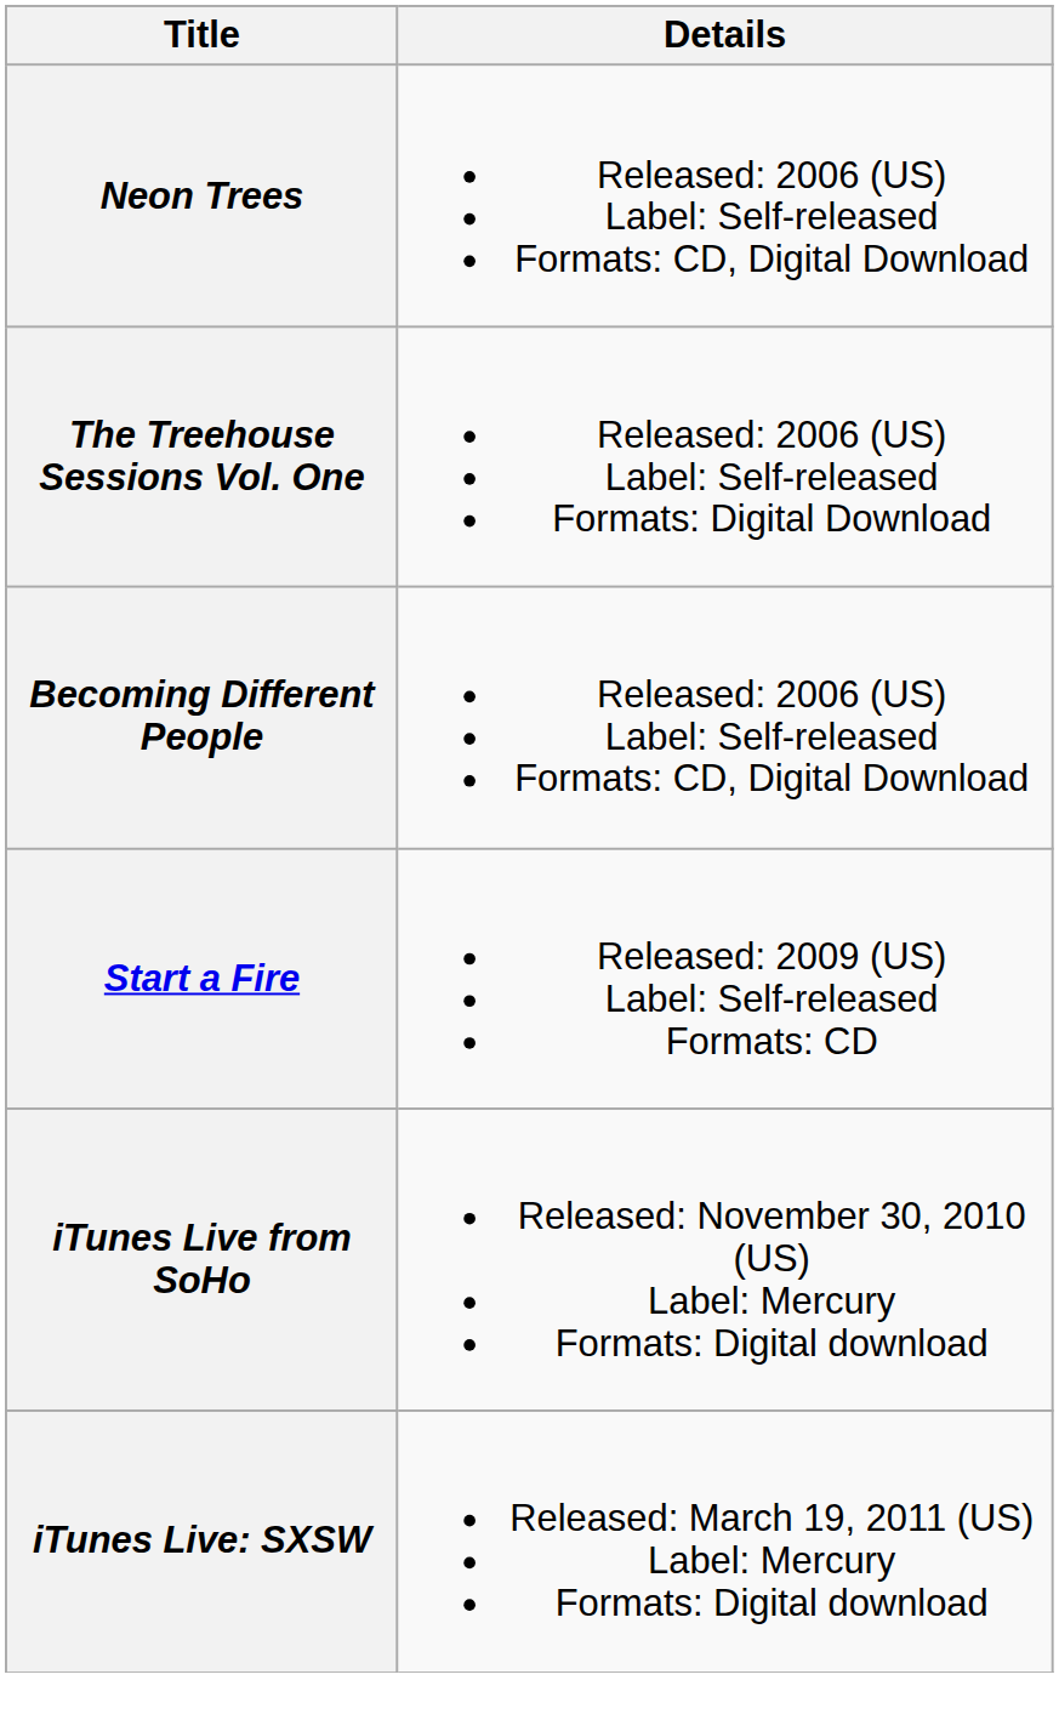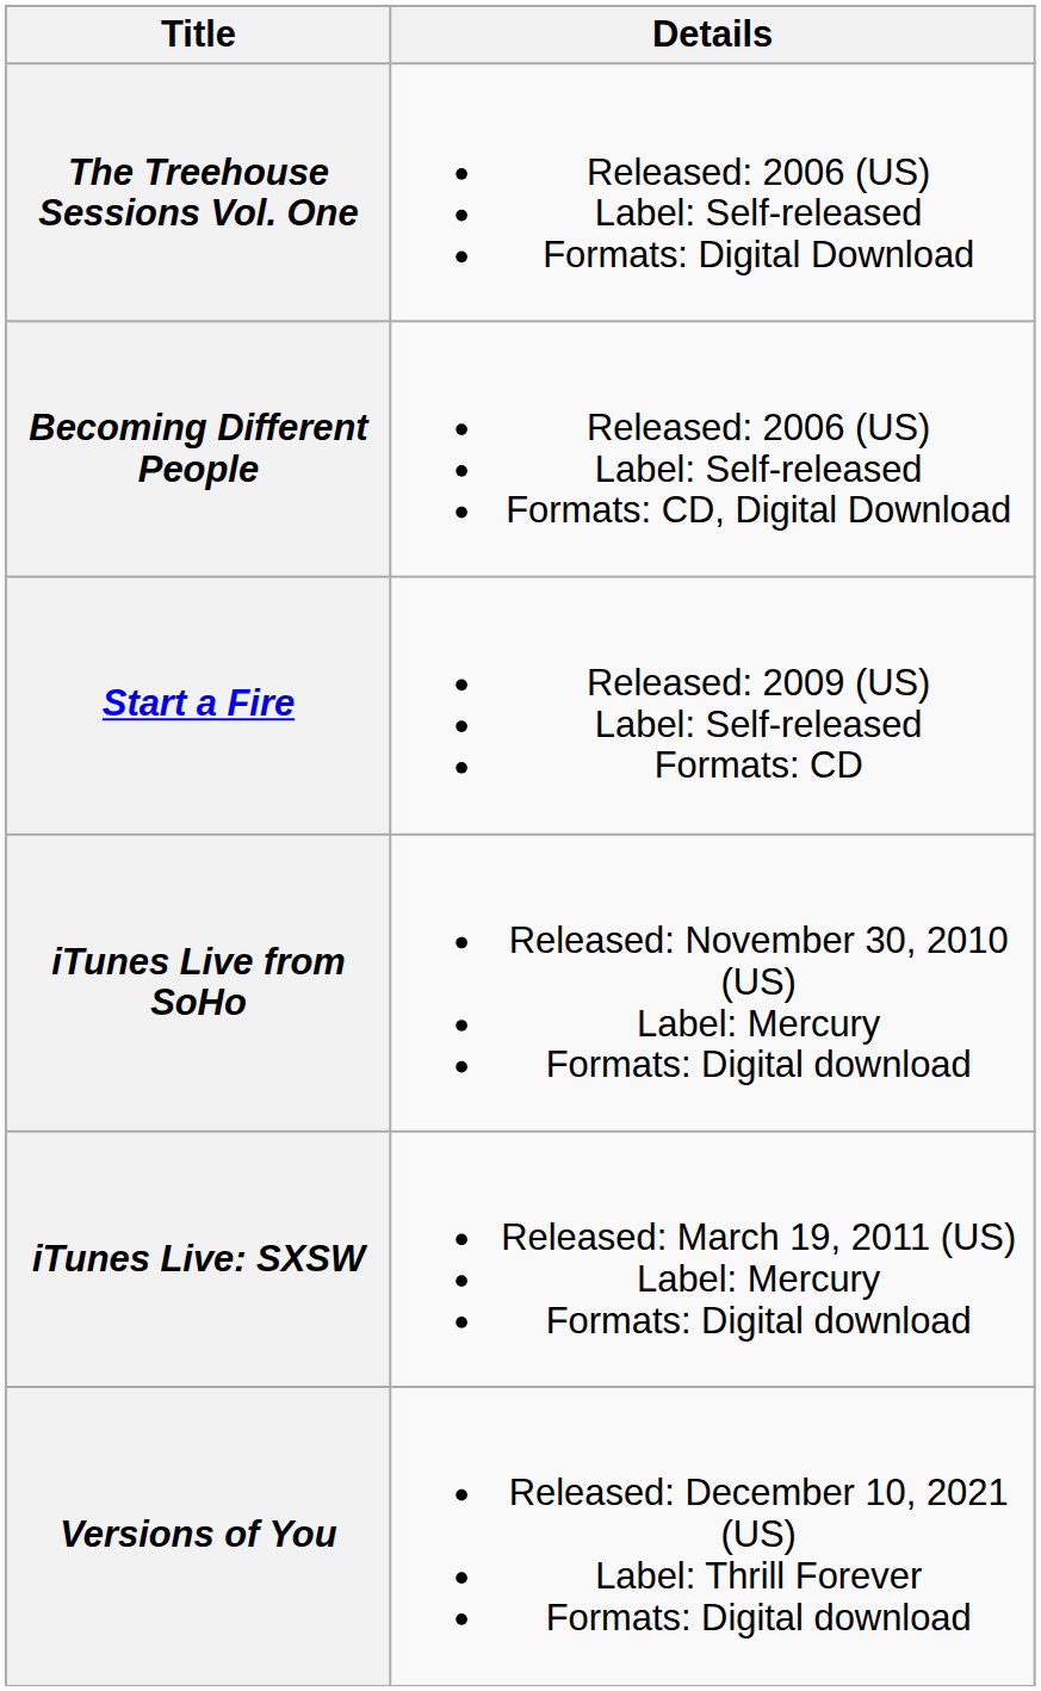- row: Neon Trees | Released: 2006 (US) Label: Self-released Formats: CD, Digital Download
+ row: Versions of You | Released: December 10, 2021 (US) Label: Thrill Forever Formats: Digital download
